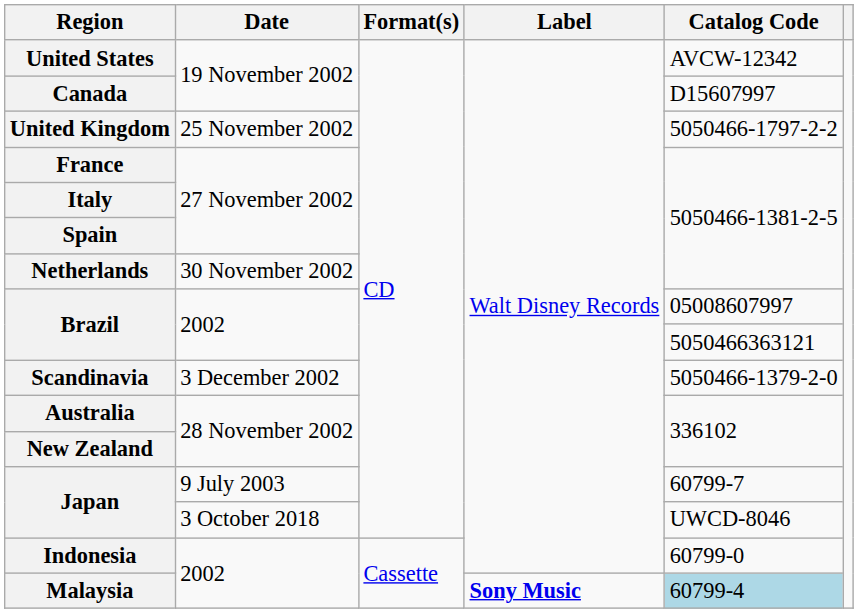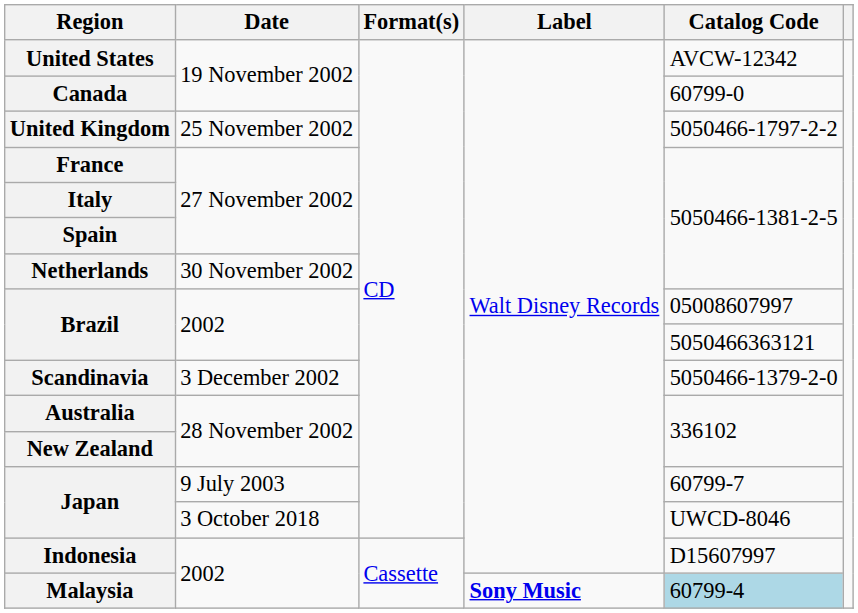Canada | Catalog Code: D15607997 -> 60799-0
Indonesia | Catalog Code: 60799-0 -> D15607997
